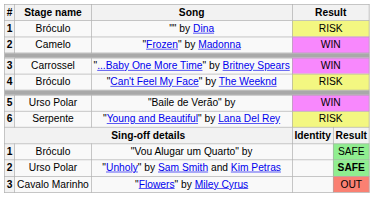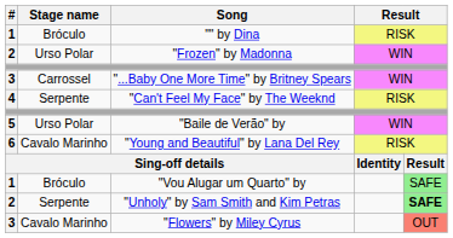"Frozen" by Madonna | Stage name: Camelo -> Urso Polar
"Can't Feel My Face" by The Weeknd | Stage name: Bróculo -> Serpente
"Young and Beautiful" by Lana Del Rey | Stage name: Serpente -> Cavalo Marinho
"Unholy" by Sam Smith and Kim Petras | Stage name: Urso Polar -> Serpente
